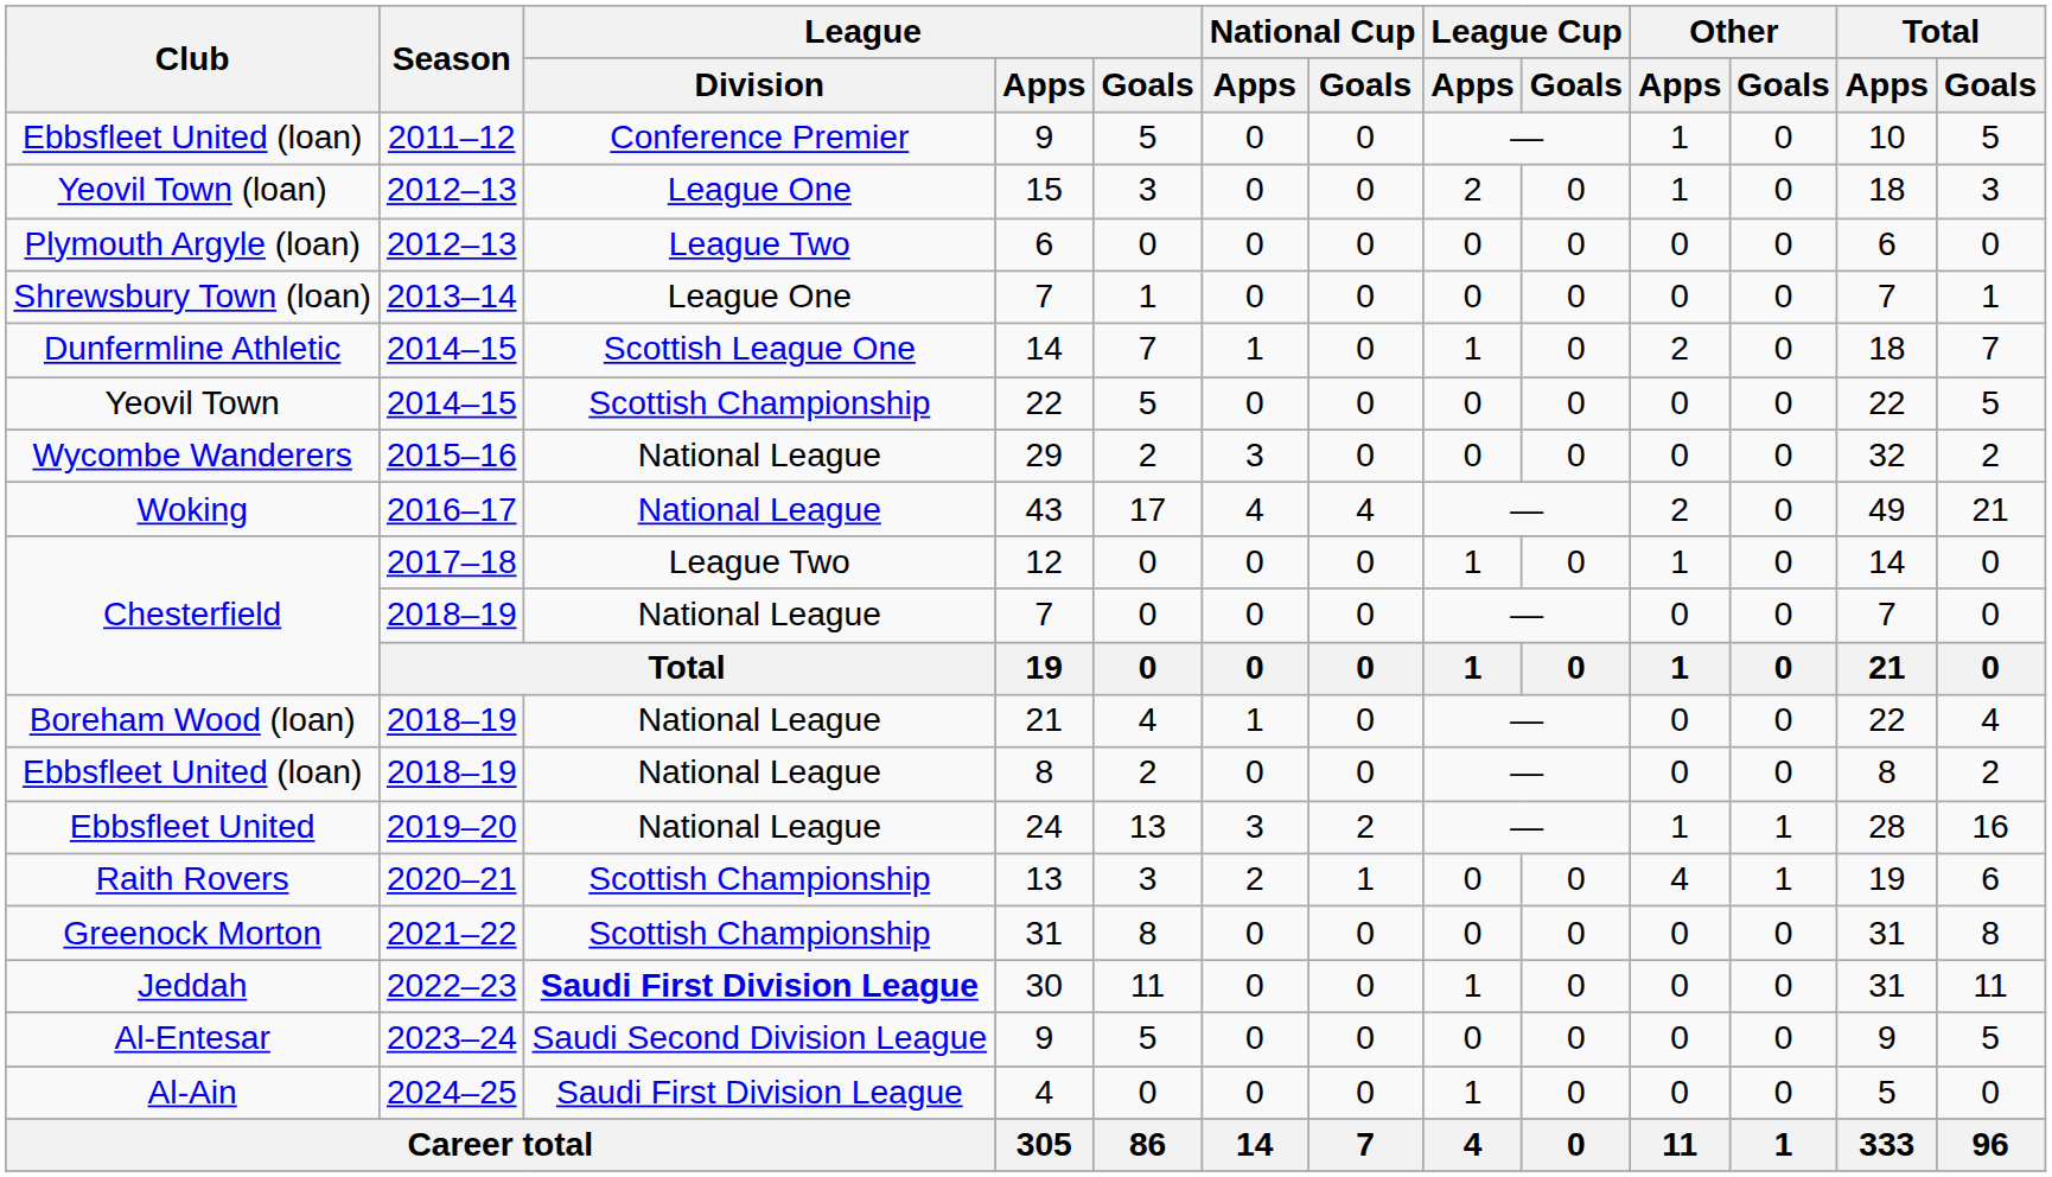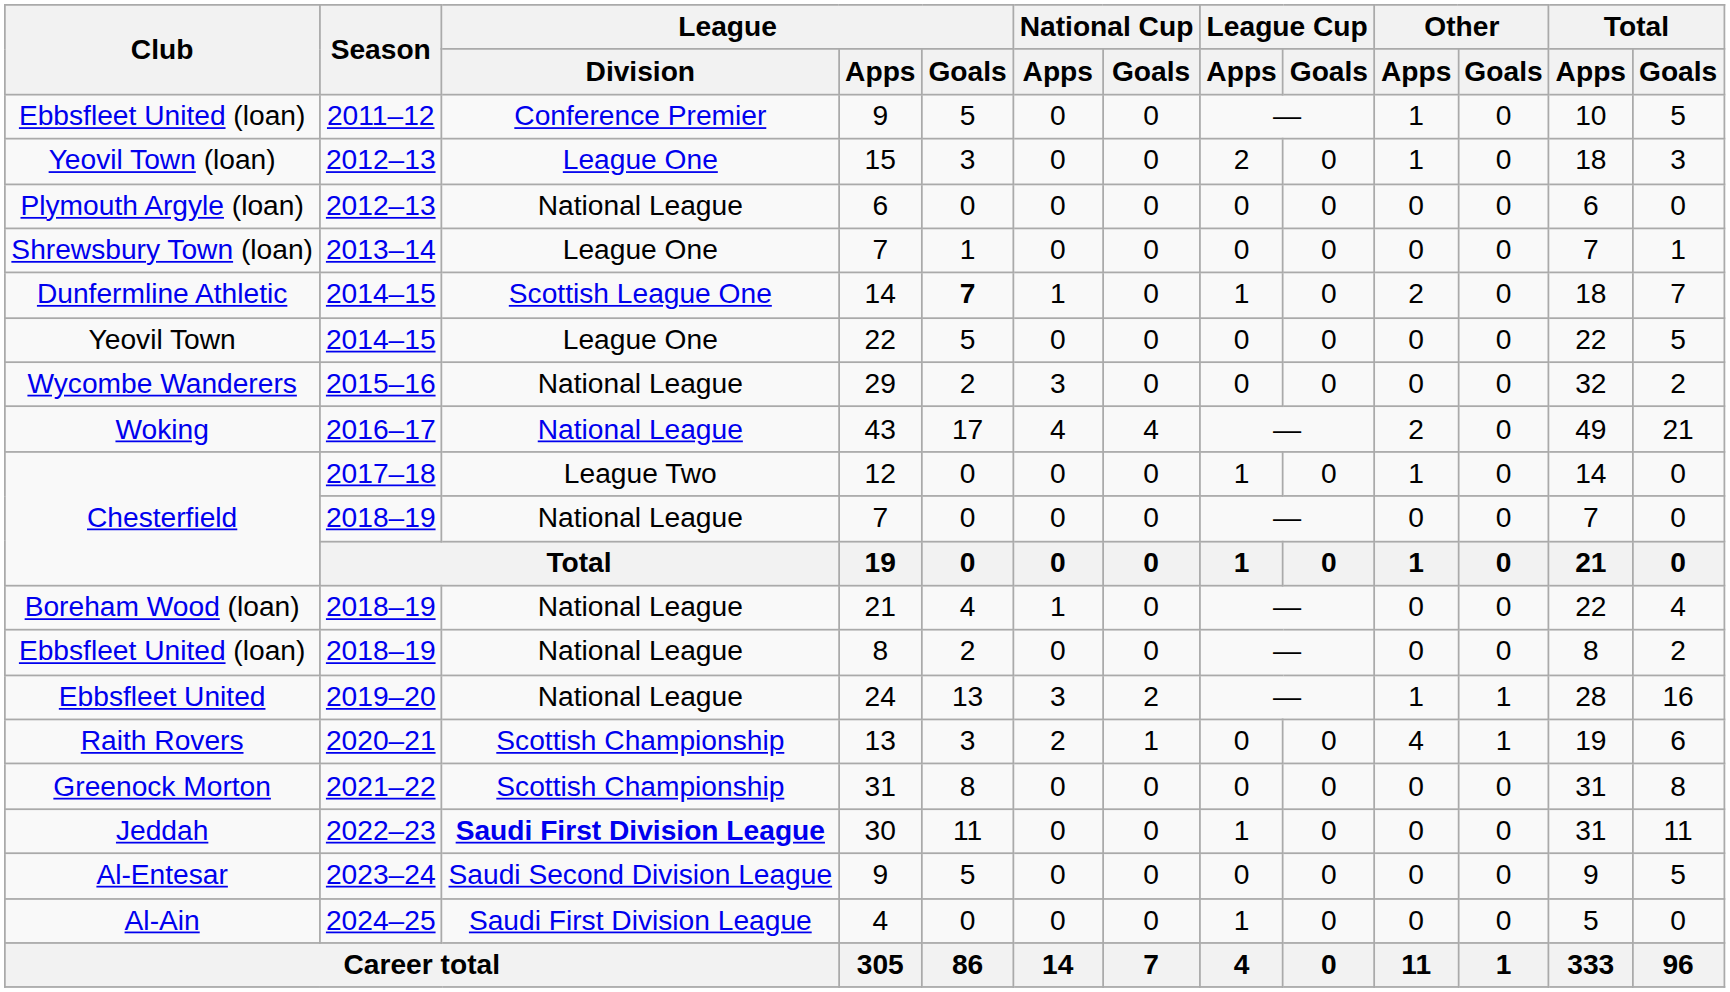Plymouth Argyle (loan) | League / Division: League Two -> National League
Dunfermline Athletic | League / Goals: normal -> bold
Yeovil Town | League / Division: Scottish Championship -> League One
